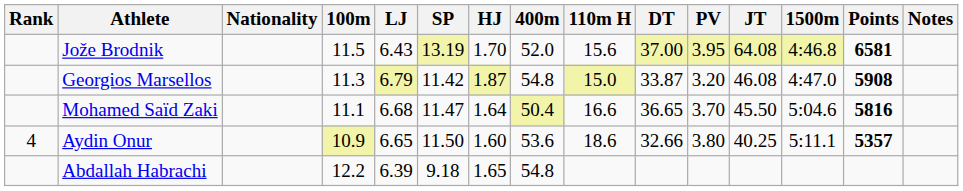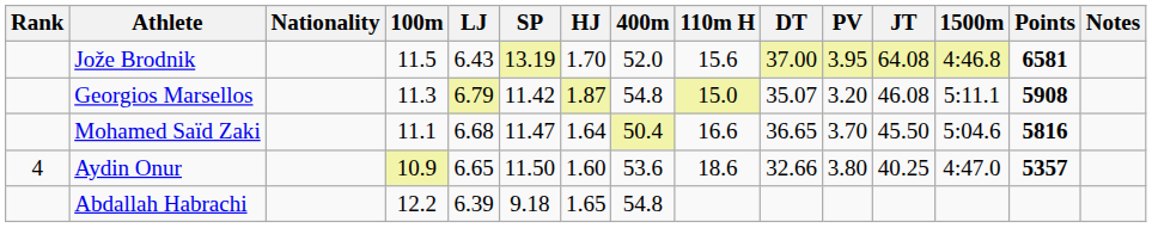Georgios Marsellos | DT: 33.87 -> 35.07
Georgios Marsellos | 1500m: 4:47.0 -> 5:11.1
Aydin Onur | 1500m: 5:11.1 -> 4:47.0
